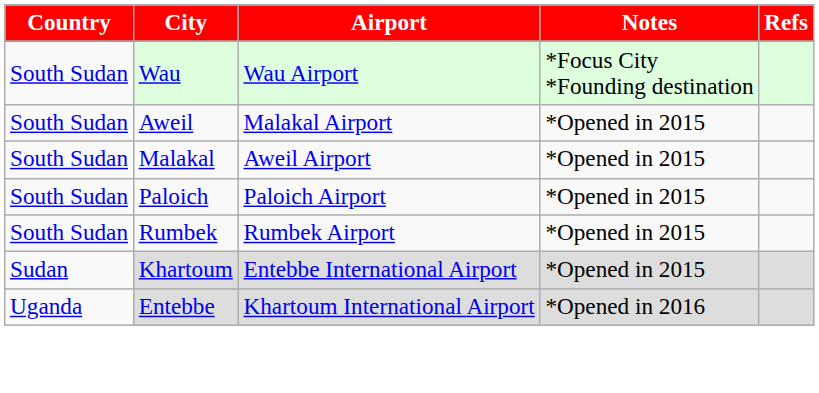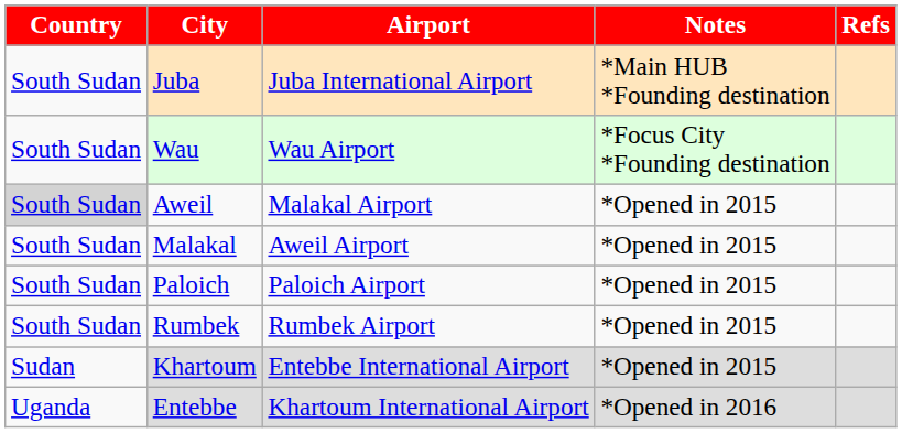+ row: South Sudan | Juba | Juba International Airport | *Main HUB *Founding destination
Aweil | Country: no background -> lightgrey background
